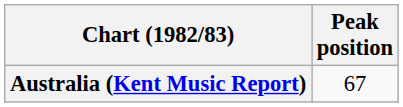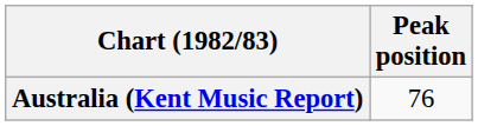Australia (Kent Music Report) | Peak position: 67 -> 76
